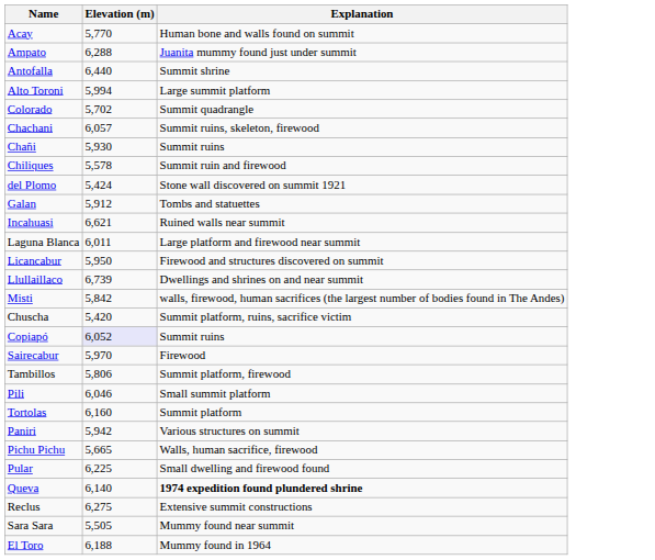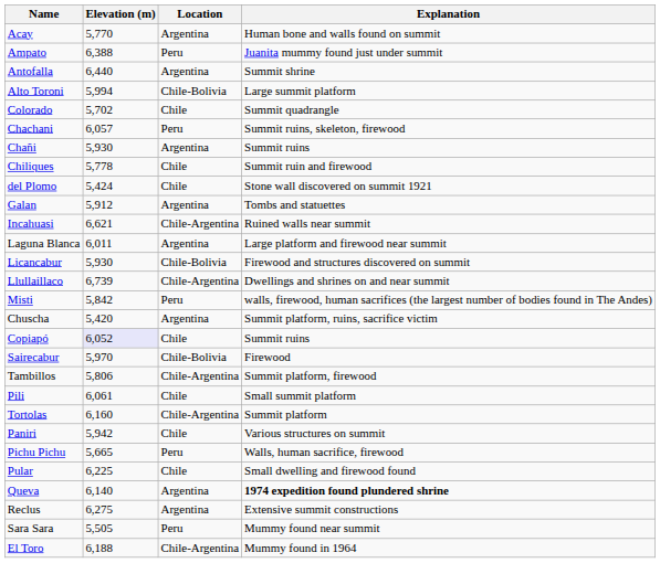+ column: Location | Argentina | Peru | Argentina | Chile-Bolivia | Chile | Peru | Argentina | Chile | Chile | Argentina | Chile-Argentina | Argentina | Chile-Bolivia | Chile-Argentina | Peru | Argentina | Chile | Chile-Bolivia | Chile-Argentina | Chile | Chile-Argentina | Chile | Peru | Chile | Argentina | Argentina | Peru | Chile-Argentina
Ampato | Elevation (m): 6,288 -> 6,388
Chiliques | Elevation (m): 5,578 -> 5,778
Licancabur | Elevation (m): 5,950 -> 5,930
Pili | Elevation (m): 6,046 -> 6,061
